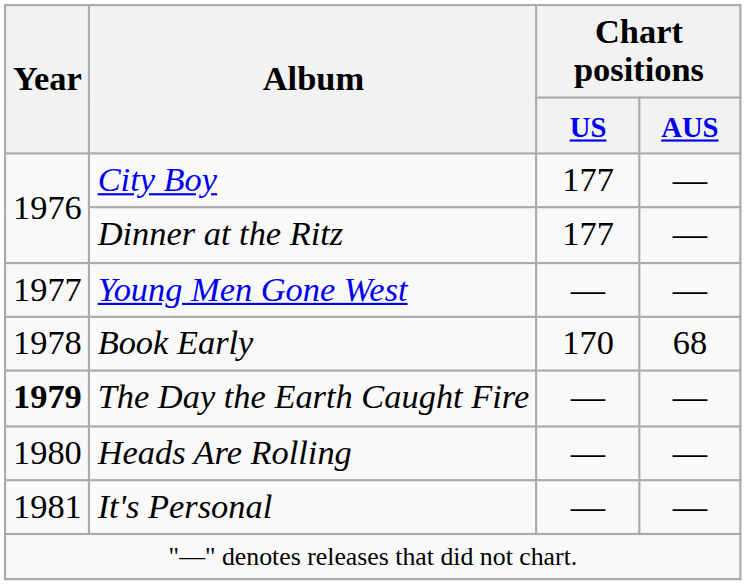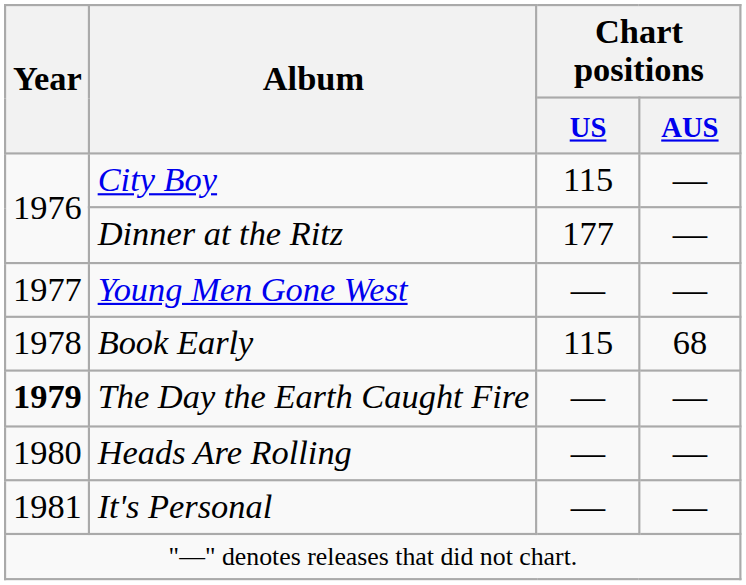City Boy | Chart positions / US: 177 -> 115
Book Early | Chart positions / US: 170 -> 115
